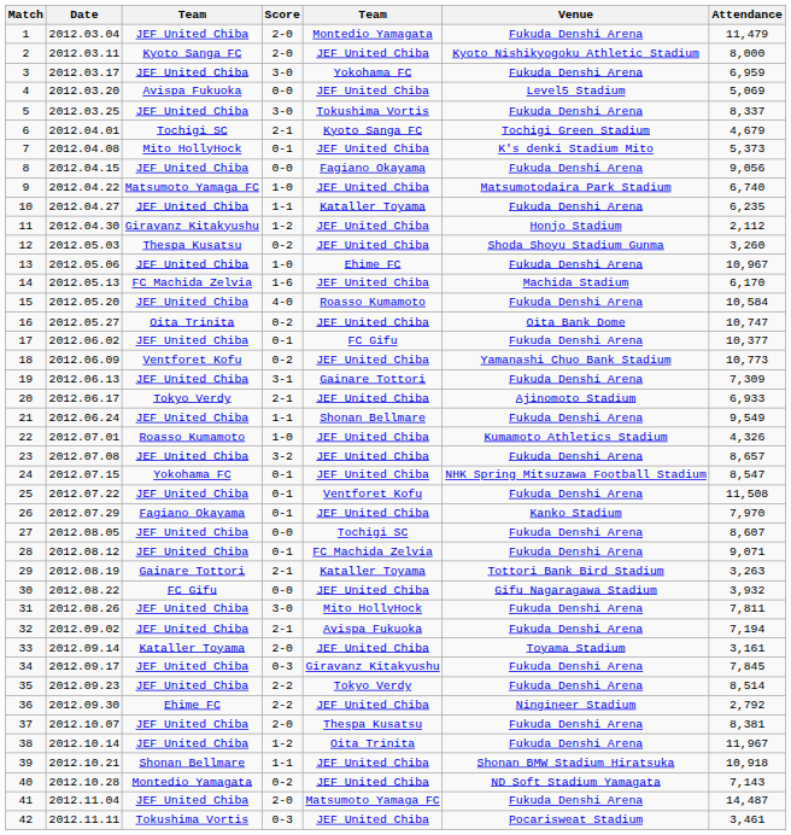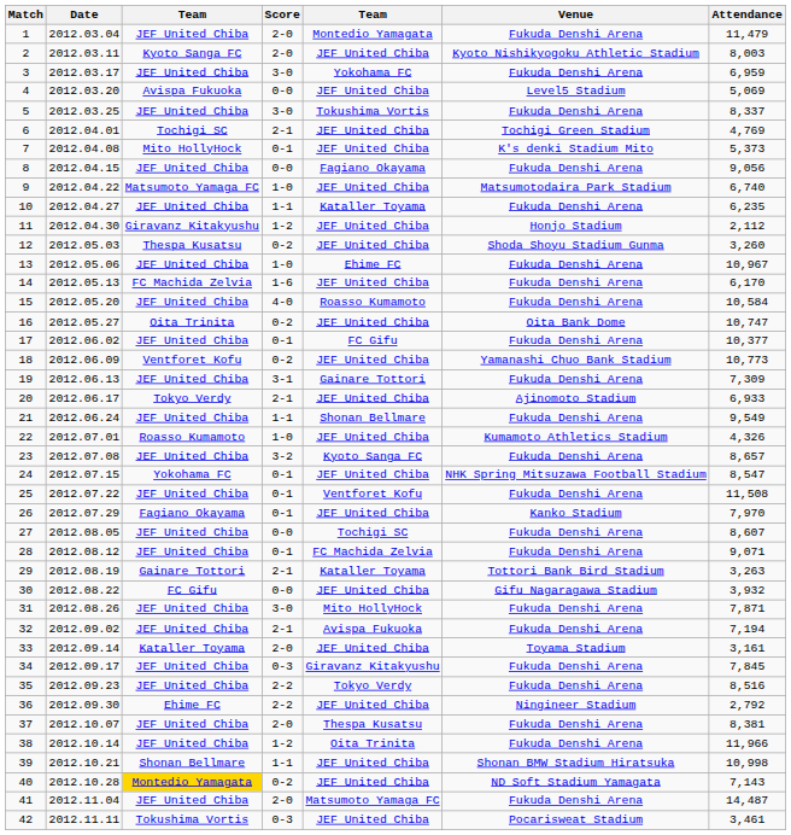2 | Attendance: 8,000 -> 8,003
6 | column 5: Kyoto Sanga FC -> JEF United Chiba
6 | Attendance: 4,679 -> 4,769
14 | Venue: Machida Stadium -> Fukuda Denshi Arena
23 | column 5: JEF United Chiba -> Kyoto Sanga FC
31 | Attendance: 7,811 -> 7,871
35 | Attendance: 8,514 -> 8,516
38 | Attendance: 11,967 -> 11,966
39 | Attendance: 10,918 -> 10,998
40 | column 3: no background -> gold background
